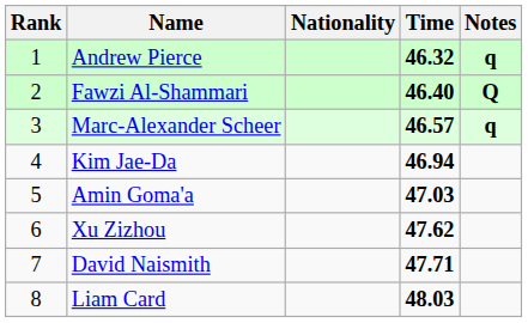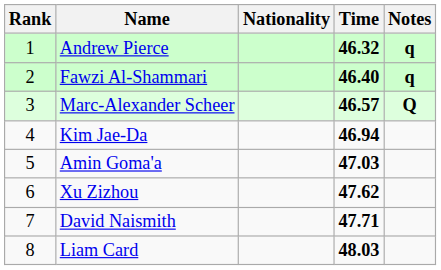Fawzi Al-Shammari | Notes: Q -> q
Marc-Alexander Scheer | Notes: q -> Q
